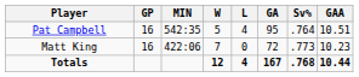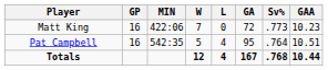rows swapped: Matt King <-> Pat Campbell
